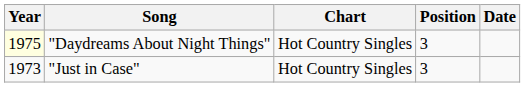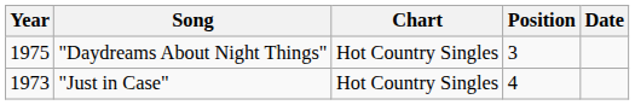"Daydreams About Night Things" | Year: lightyellow background -> no background
"Just in Case" | Position: 3 -> 4
